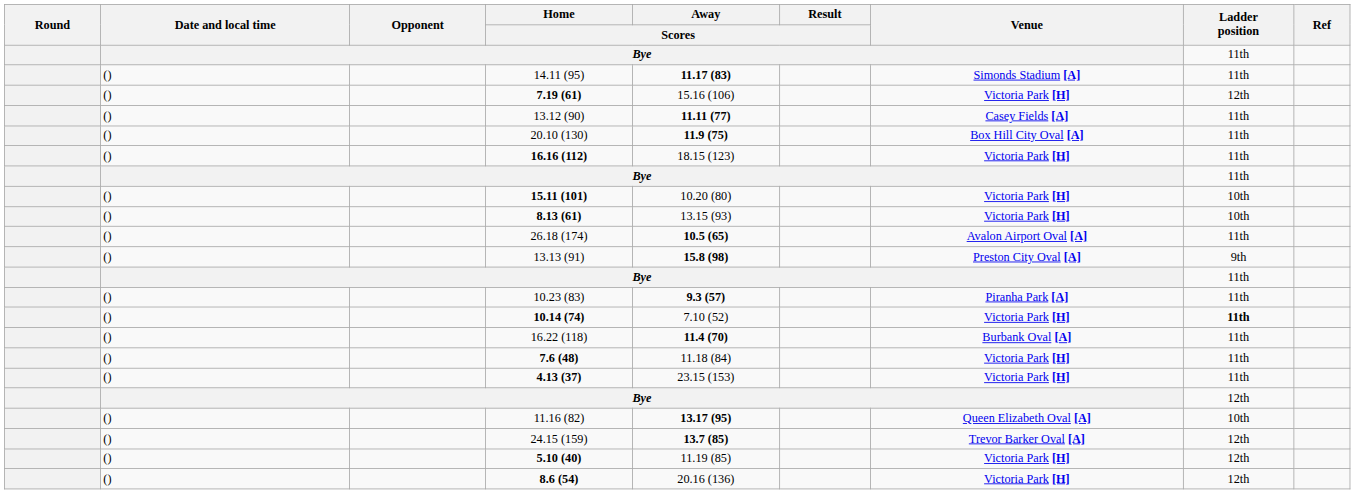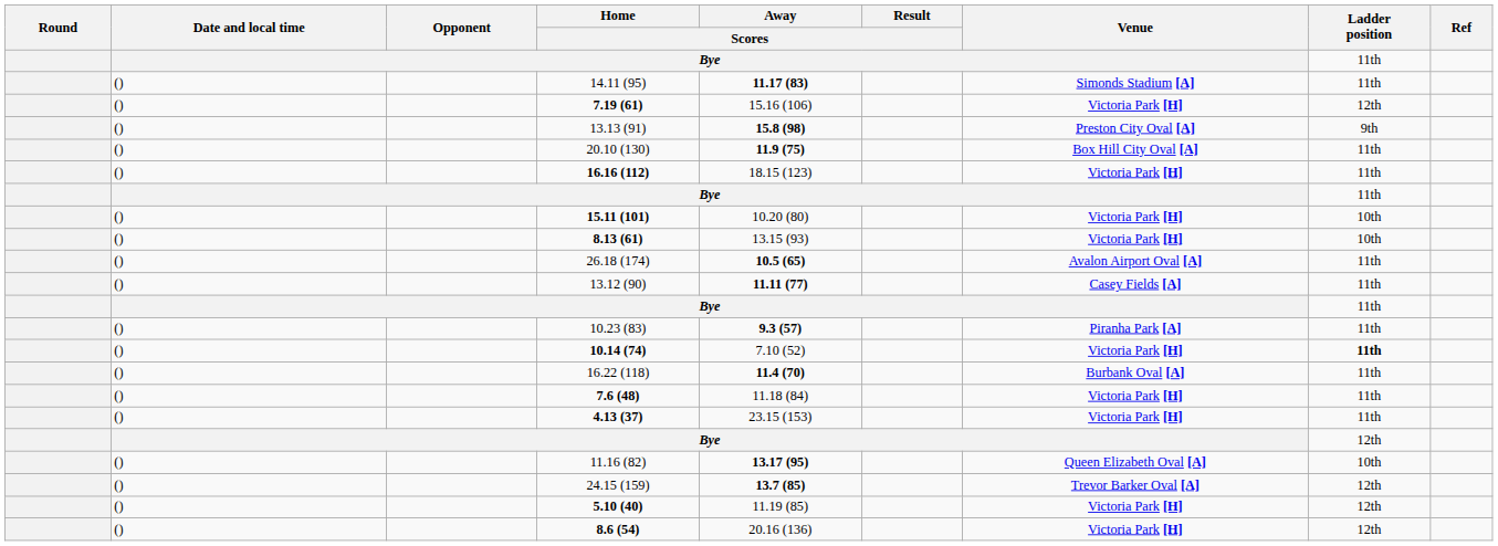rows swapped: 13.13 (91) <-> 13.12 (90)
